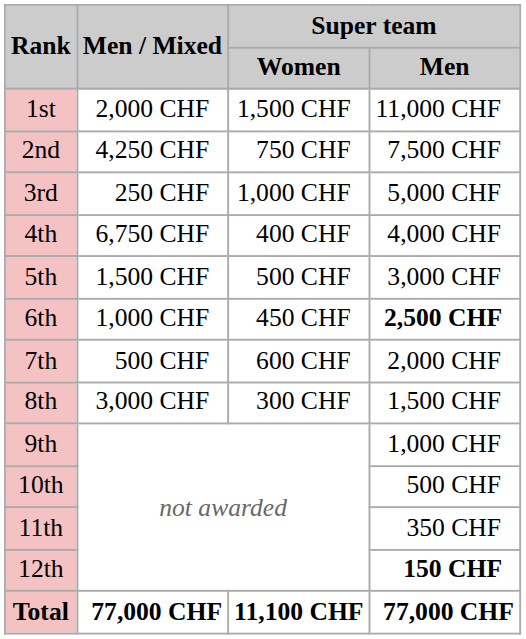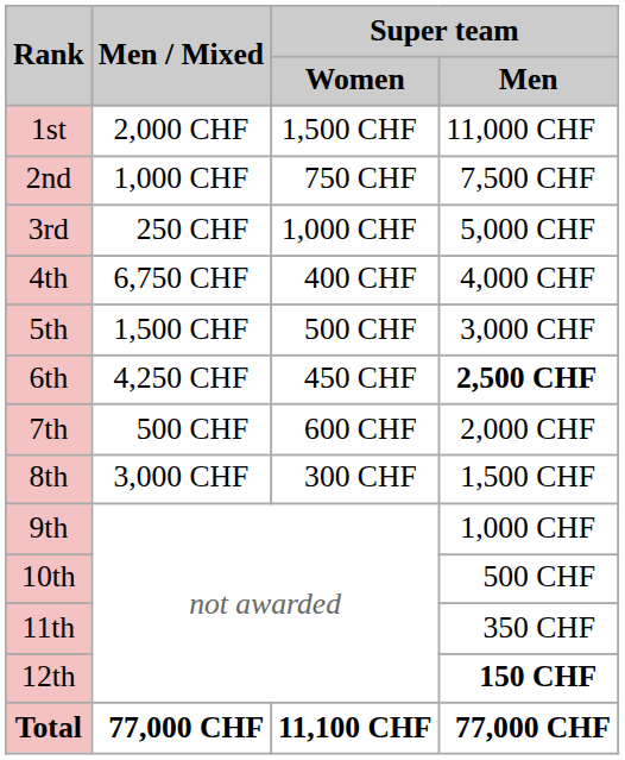2nd | Men / Mixed: 4,250 CHF -> 1,000 CHF
6th | Men / Mixed: 1,000 CHF -> 4,250 CHF
